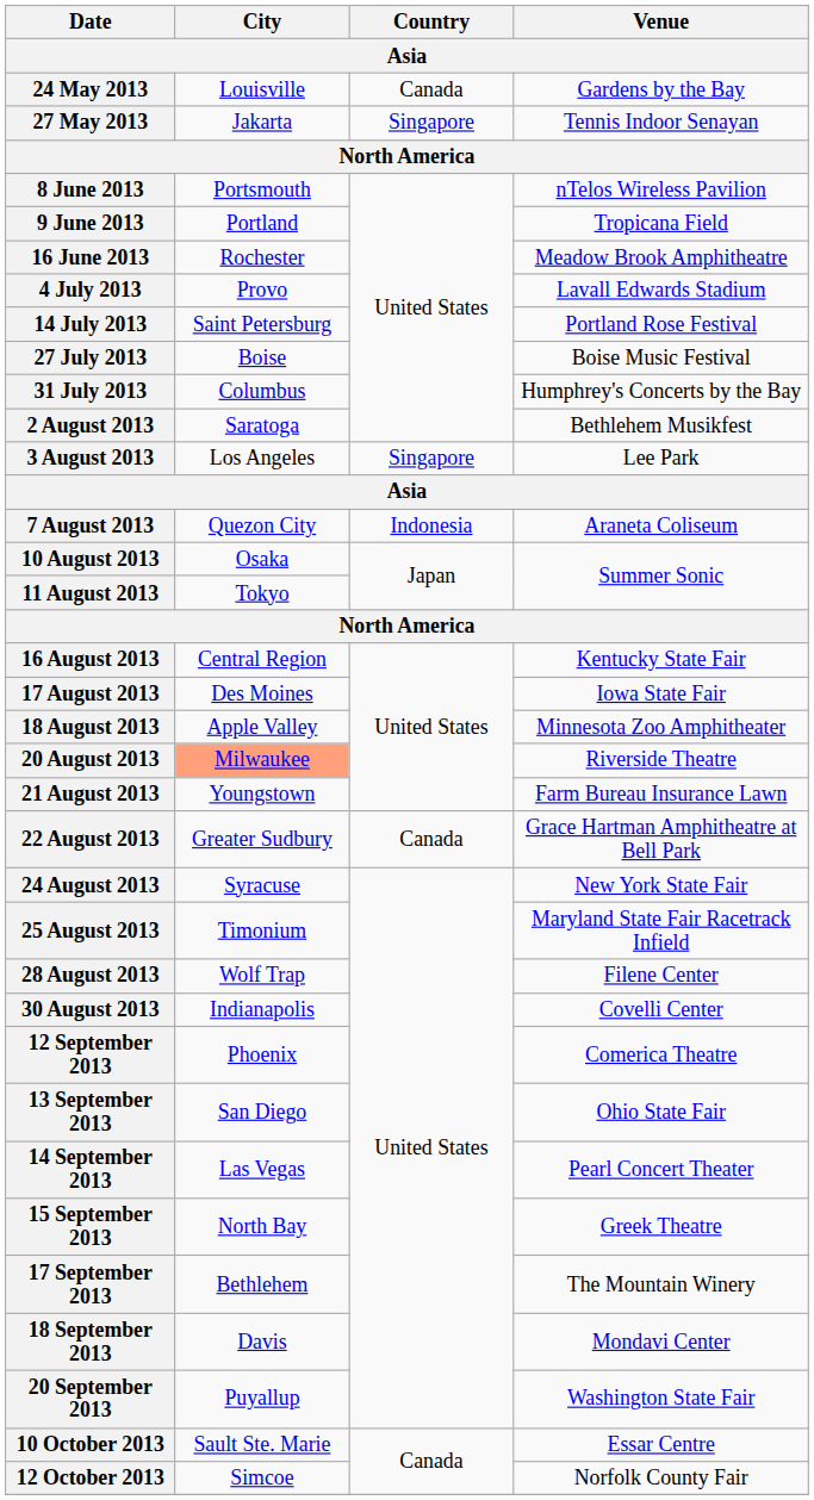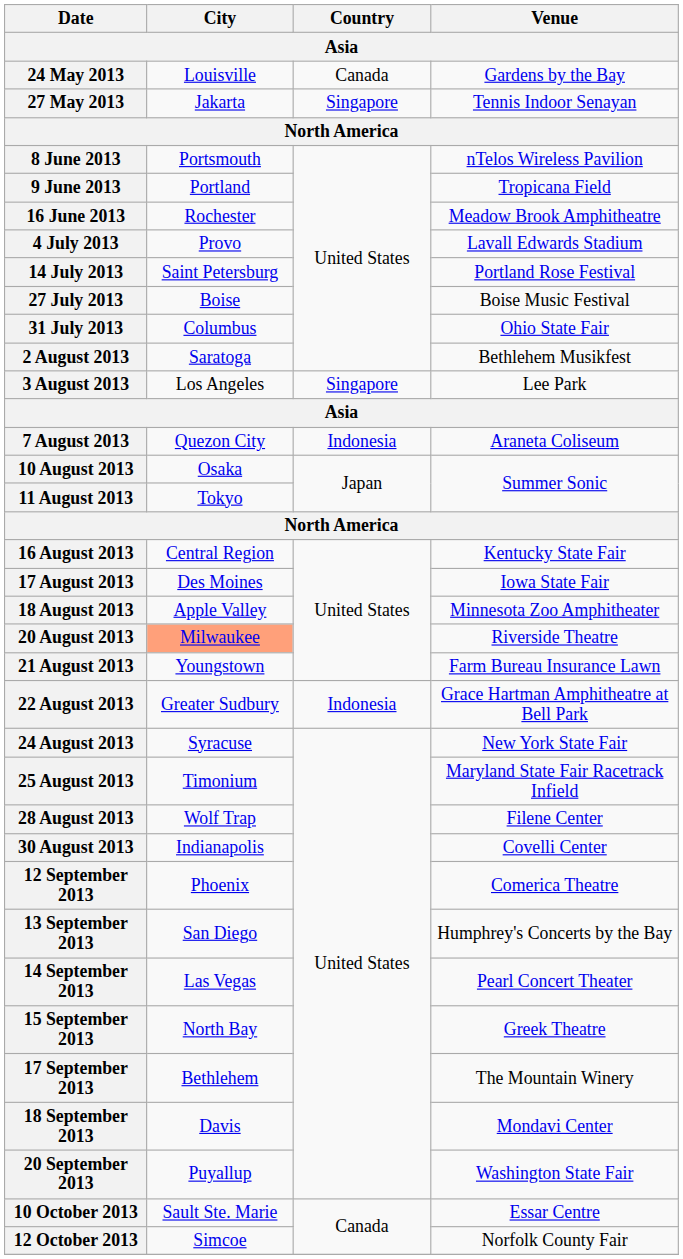31 July 2013 | Venue: Humphrey's Concerts by the Bay -> Ohio State Fair
22 August 2013 | Country: Canada -> Indonesia
13 September 2013 | Venue: Ohio State Fair -> Humphrey's Concerts by the Bay
